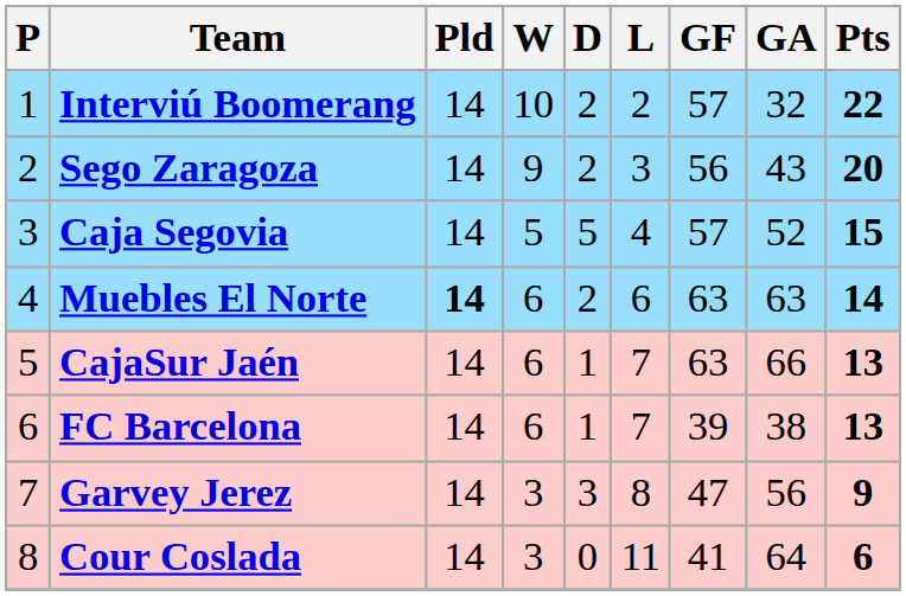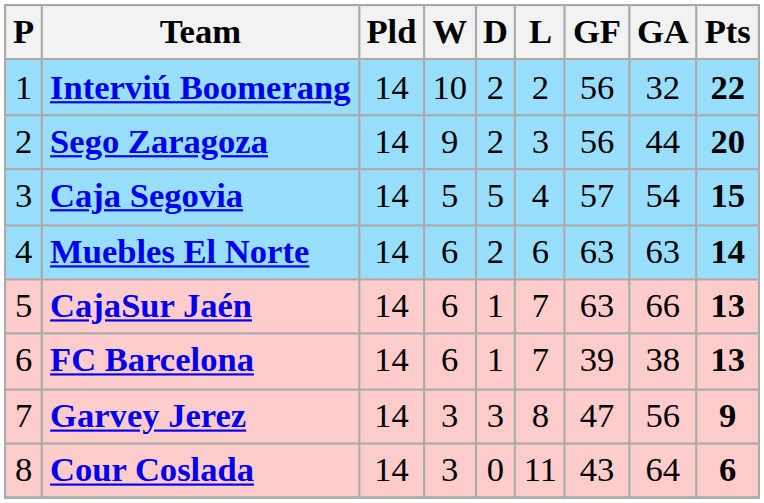Interviú Boomerang | GF: 57 -> 56
Sego Zaragoza | GA: 43 -> 44
Caja Segovia | GA: 52 -> 54
Muebles El Norte | Pld: bold -> normal
Cour Coslada | GF: 41 -> 43
